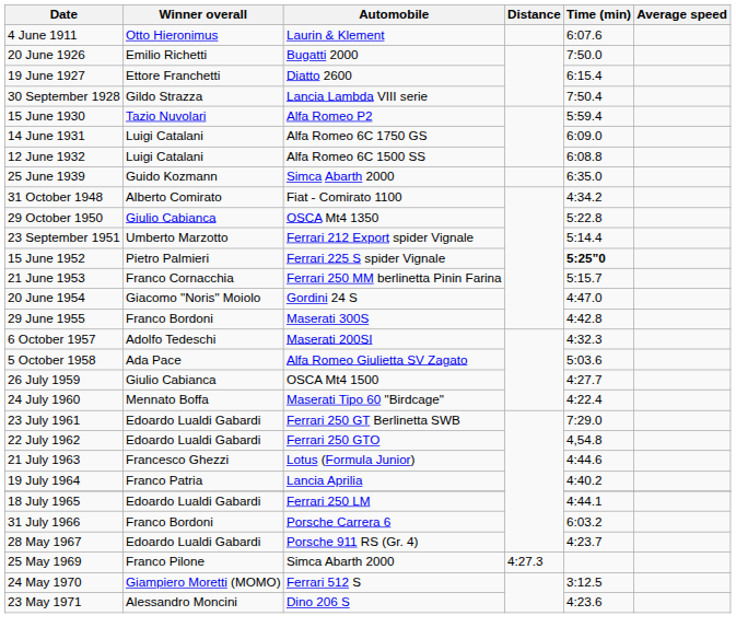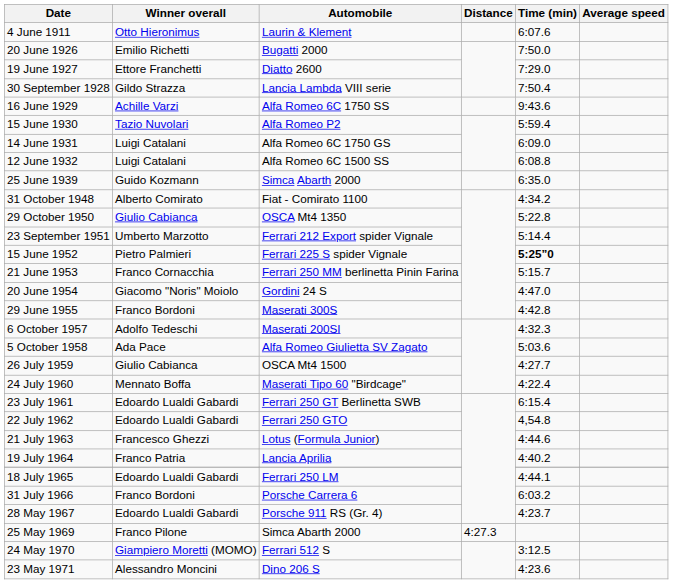19 June 1927 | Time (min): 6:15.4 -> 7:29.0
+ row: 16 June 1929 | Achille Varzi | Alfa Romeo 6C 1750 SS | 9:43.6
23 July 1961 | Time (min): 7:29.0 -> 6:15.4
